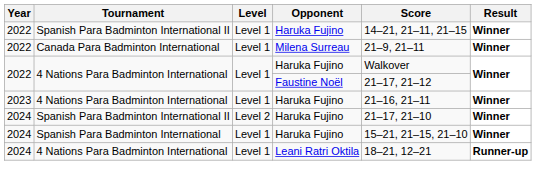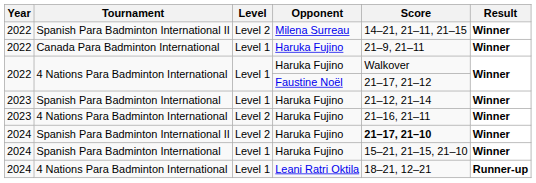2022 / Spanish Para Badminton International II | Level: Level 1 -> Level 2
2022 / Spanish Para Badminton International II | Opponent: Haruka Fujino -> Milena Surreau
Canada Para Badminton International | Opponent: Milena Surreau -> Haruka Fujino
+ row: 2023 | Spanish Para Badminton International | Level 1 | Haruka Fujino | 21–12, 21–14 | Winner
2023 / 4 Nations Para Badminton International | Level: Level 1 -> Level 2
2024 / Spanish Para Badminton International II | Score: normal -> bold
